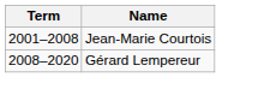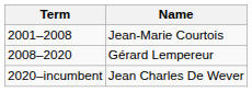+ row: 2020–incumbent | Jean Charles De Wever
